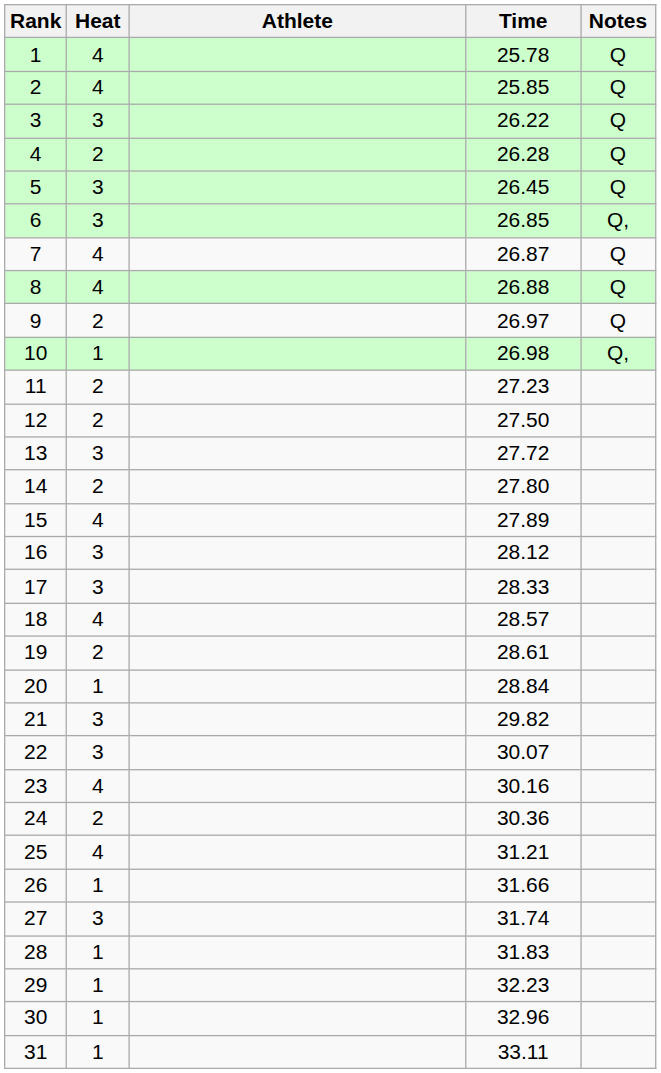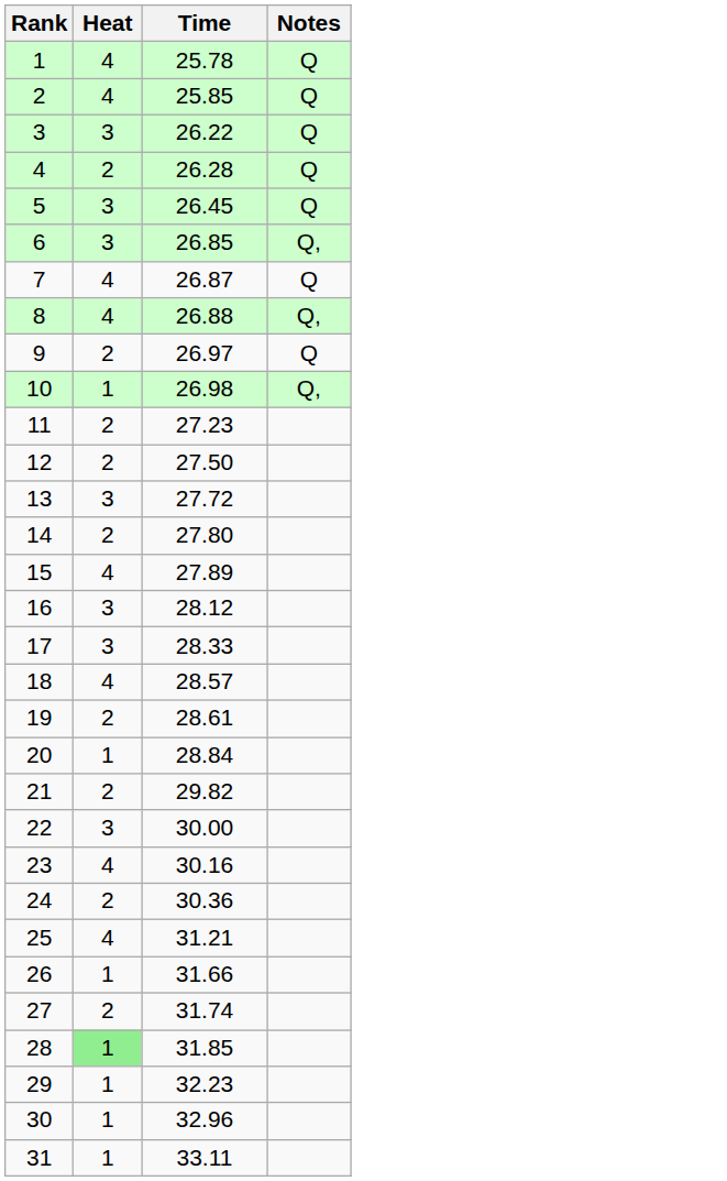- column: Athlete
8 | Notes: Q -> Q,
21 | Heat: 3 -> 2
22 | Time: 30.07 -> 30.00
27 | Heat: 3 -> 2
28 | Heat: no background -> lightgreen background
28 | Time: 31.83 -> 31.85
